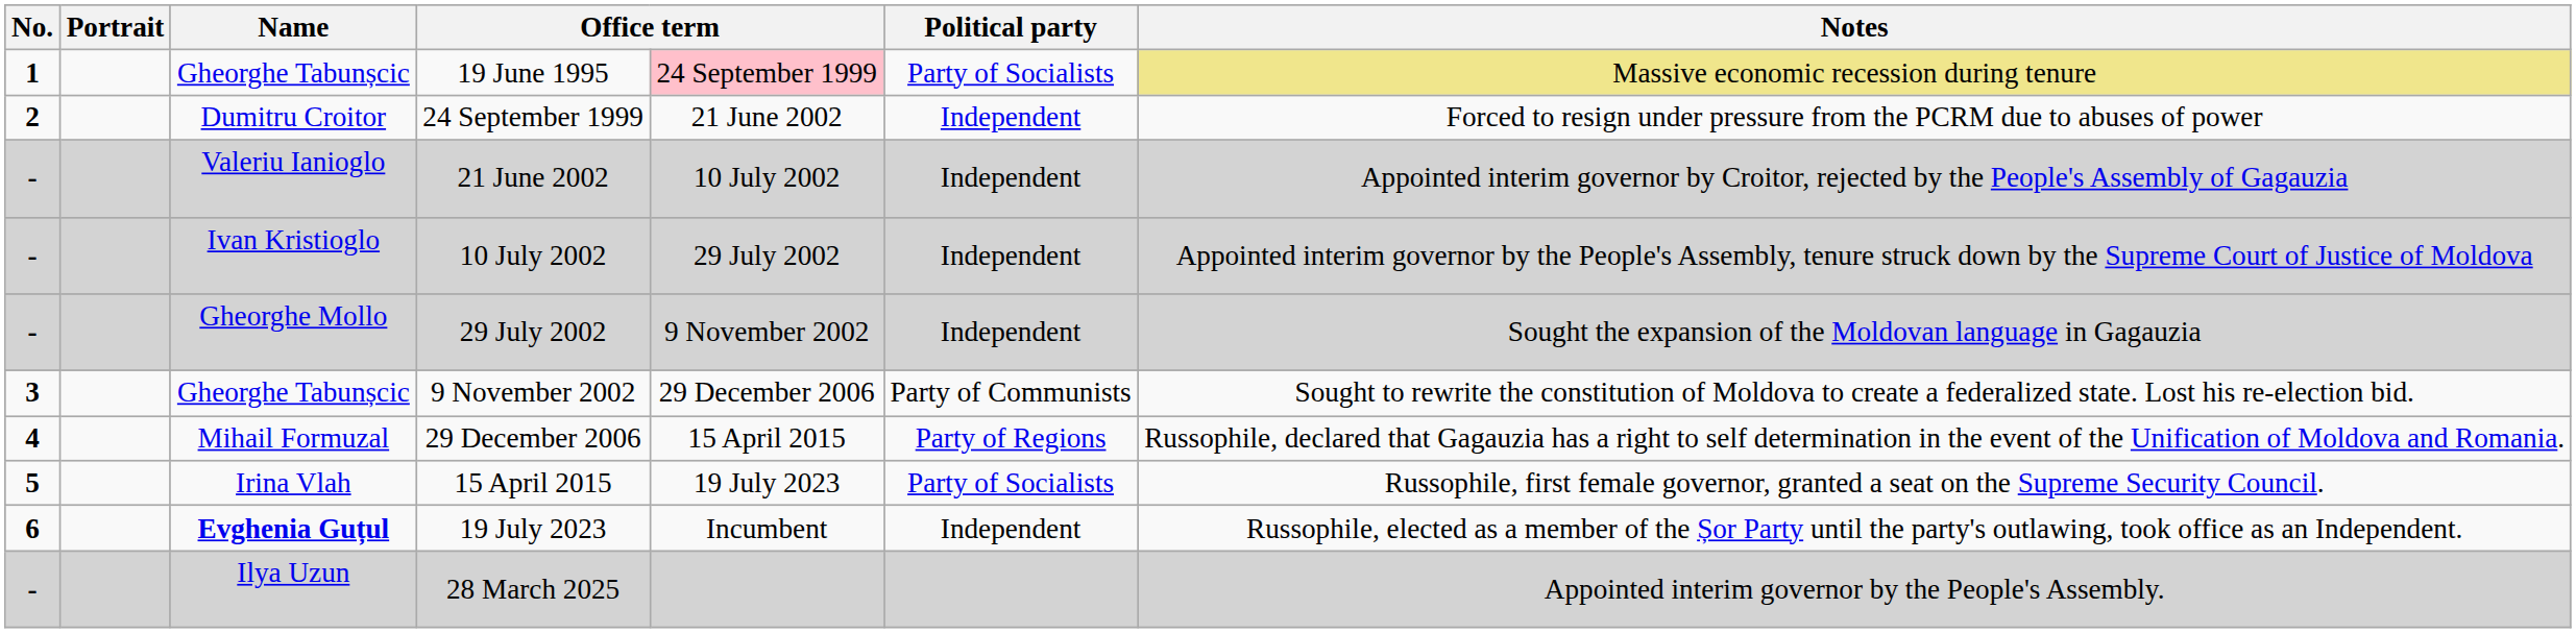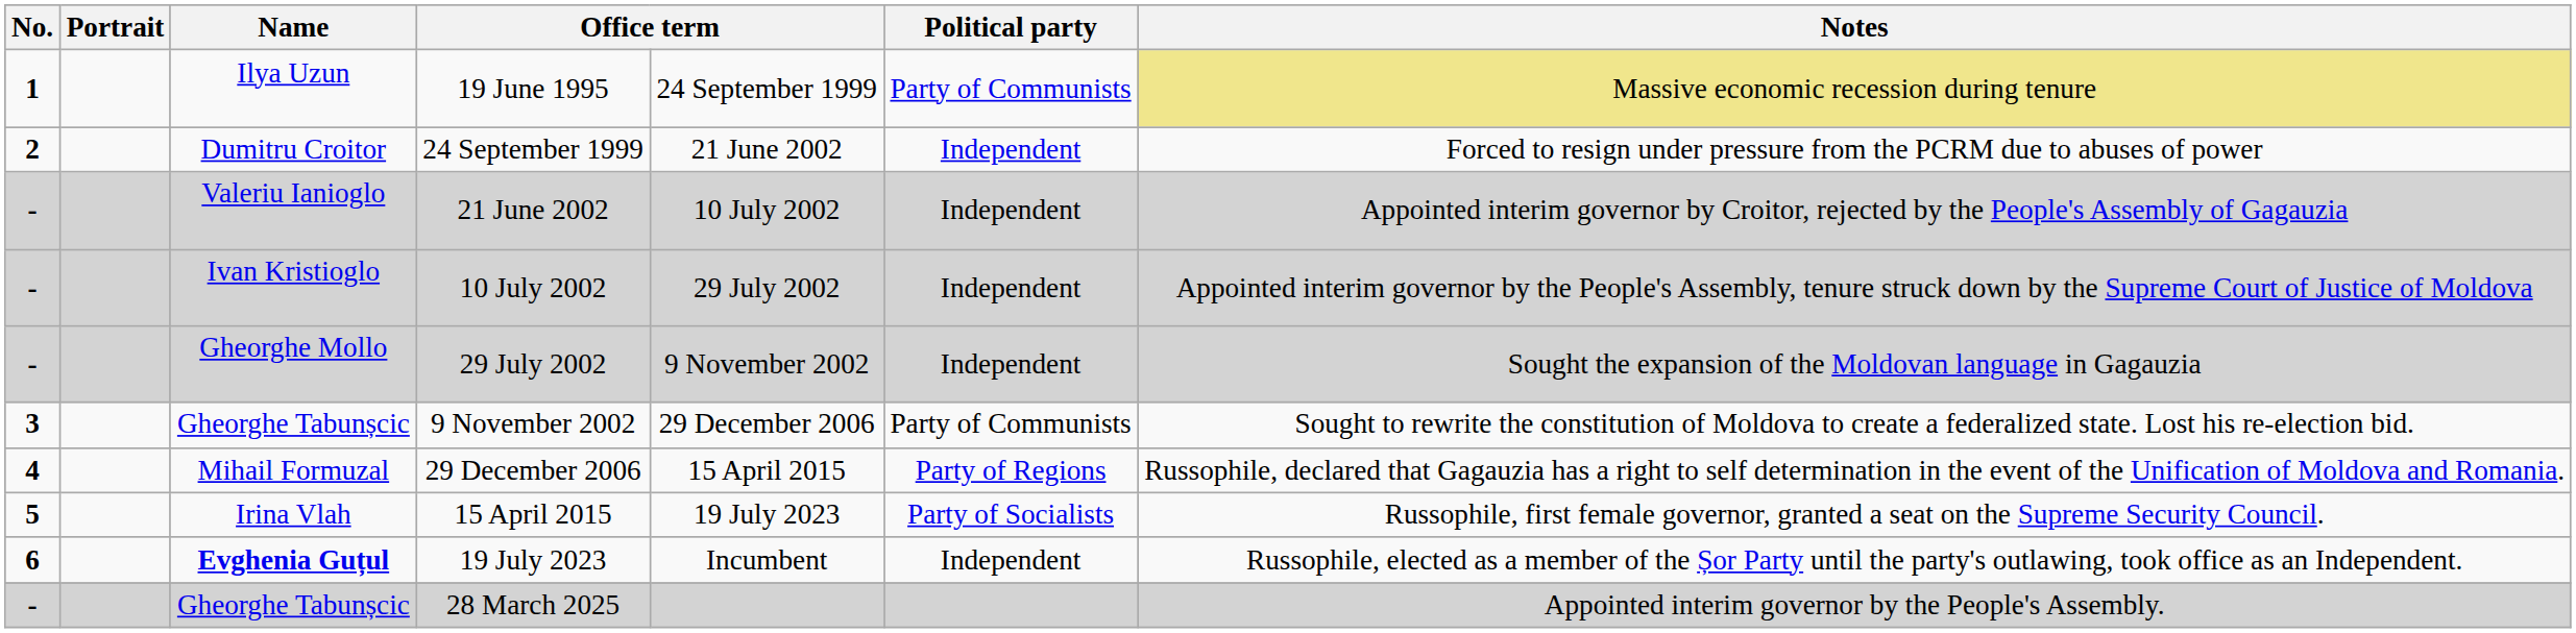19 June 1995 | Name: Gheorghe Tabunșcic -> Ilya Uzun
19 June 1995 | column 5: pink background -> no background
19 June 1995 | Political party: Party of Socialists -> Party of Communists
28 March 2025 | Name: Ilya Uzun -> Gheorghe Tabunșcic
